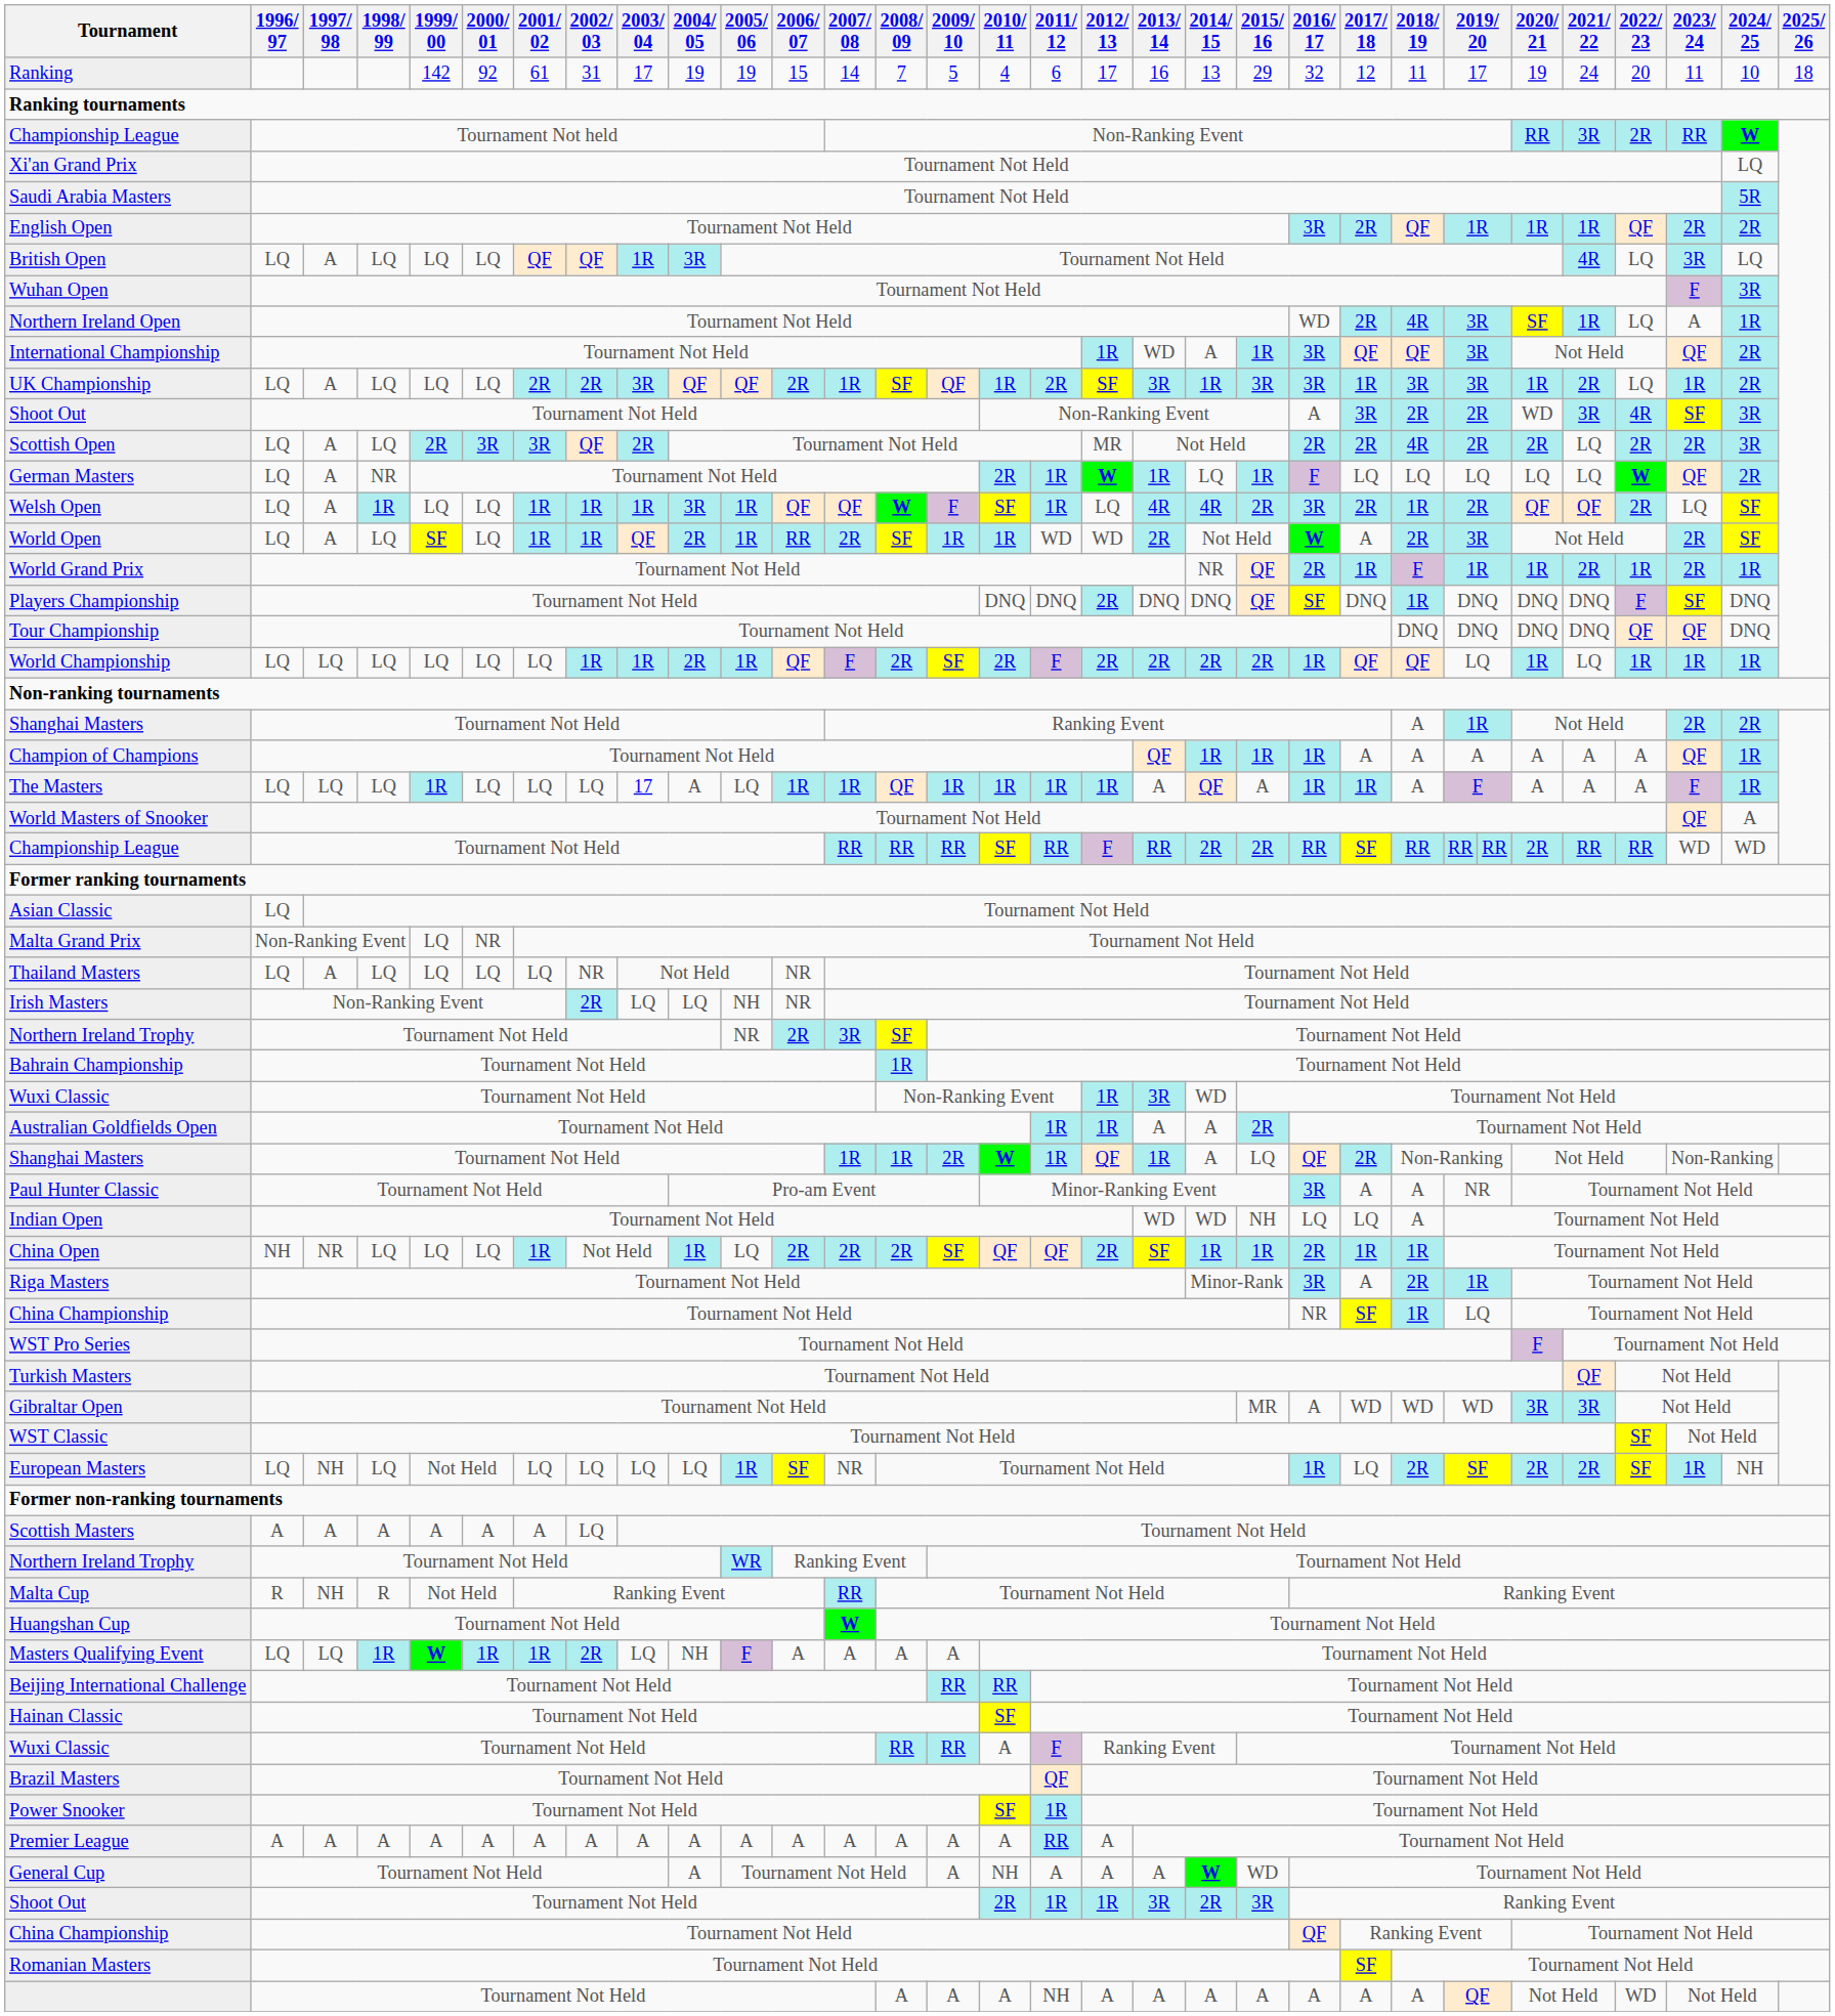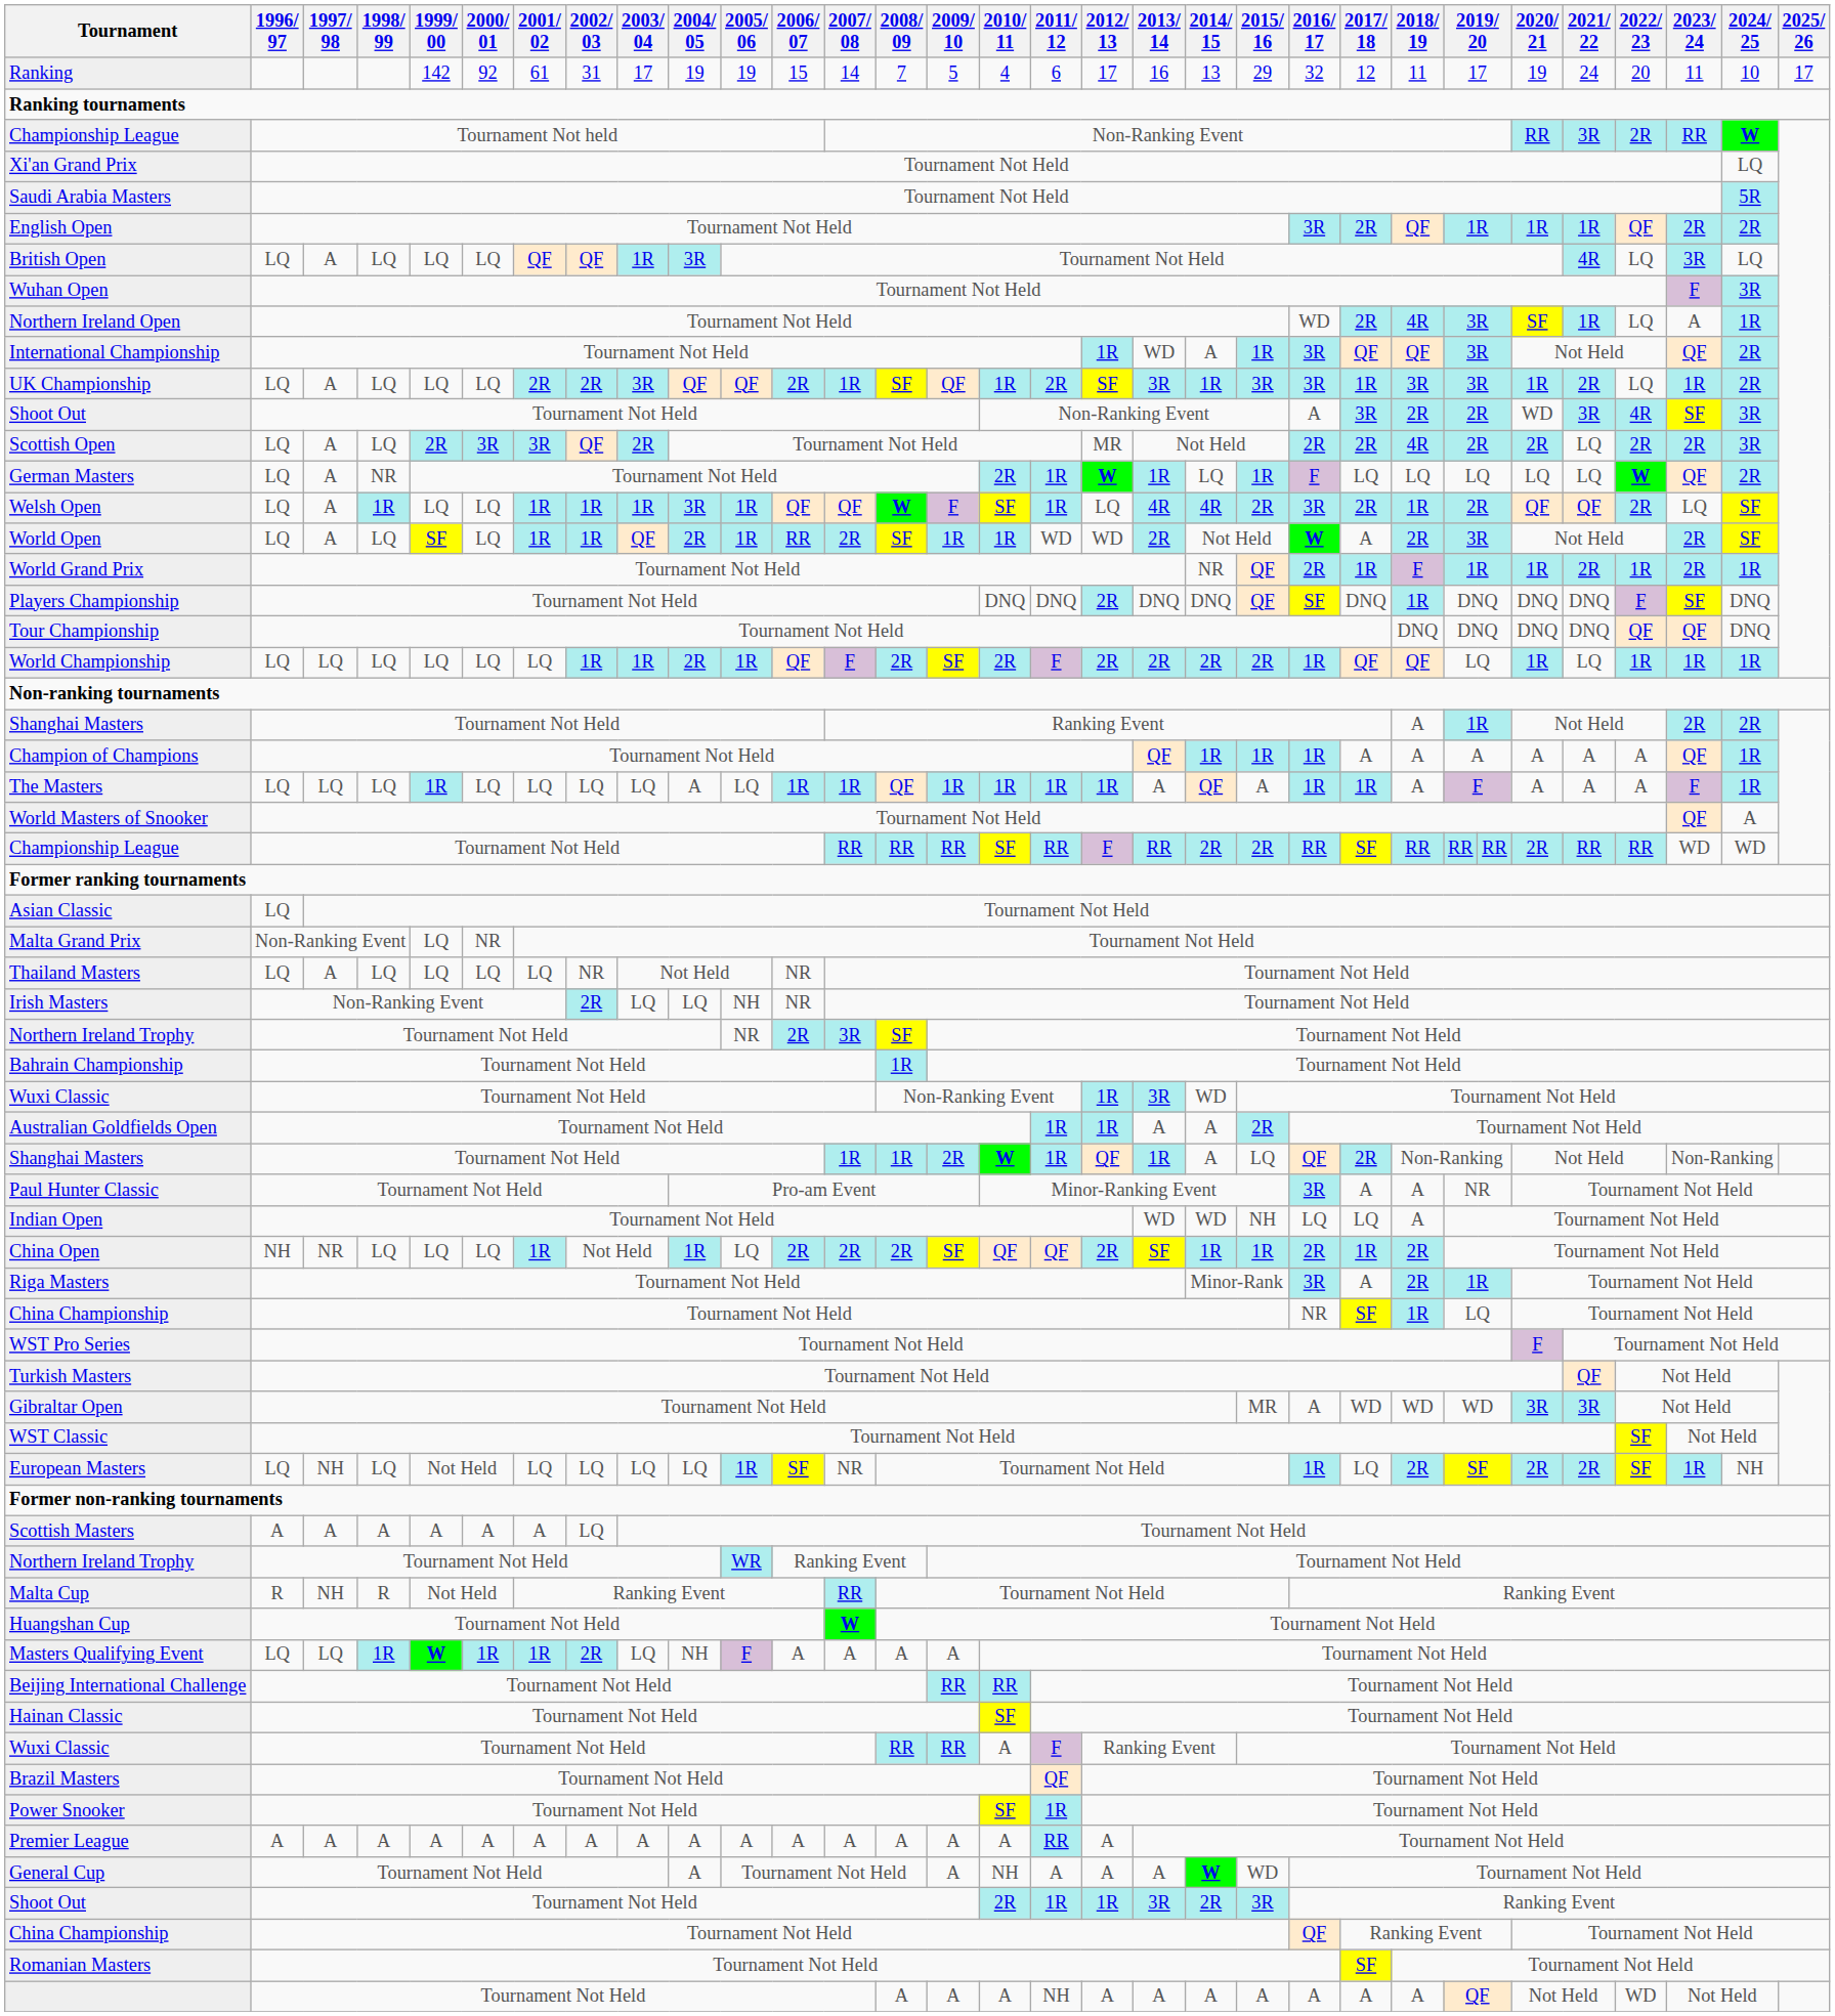Ranking | 2025/ 26: 18 -> 17
The Masters | 2003/ 04: 17 -> LQ
China Open | 2018/ 19: 1R -> 2R
